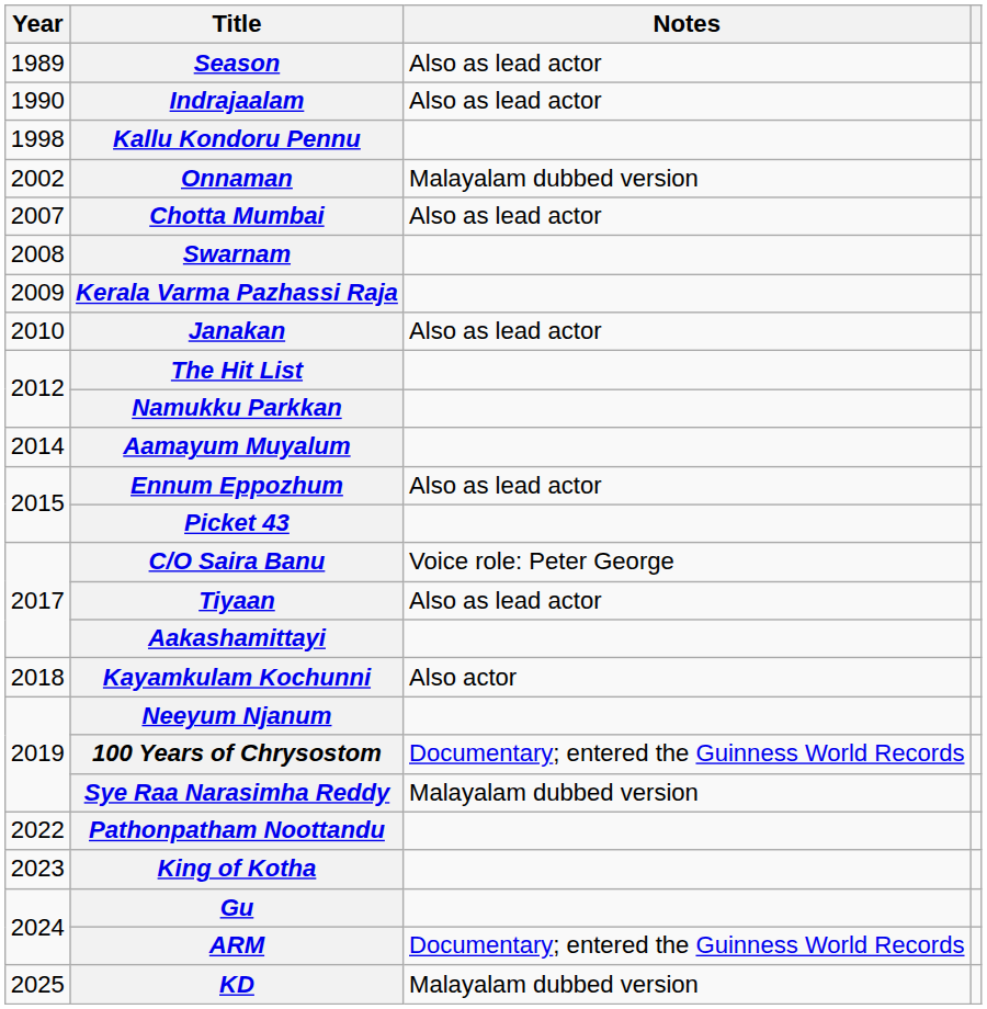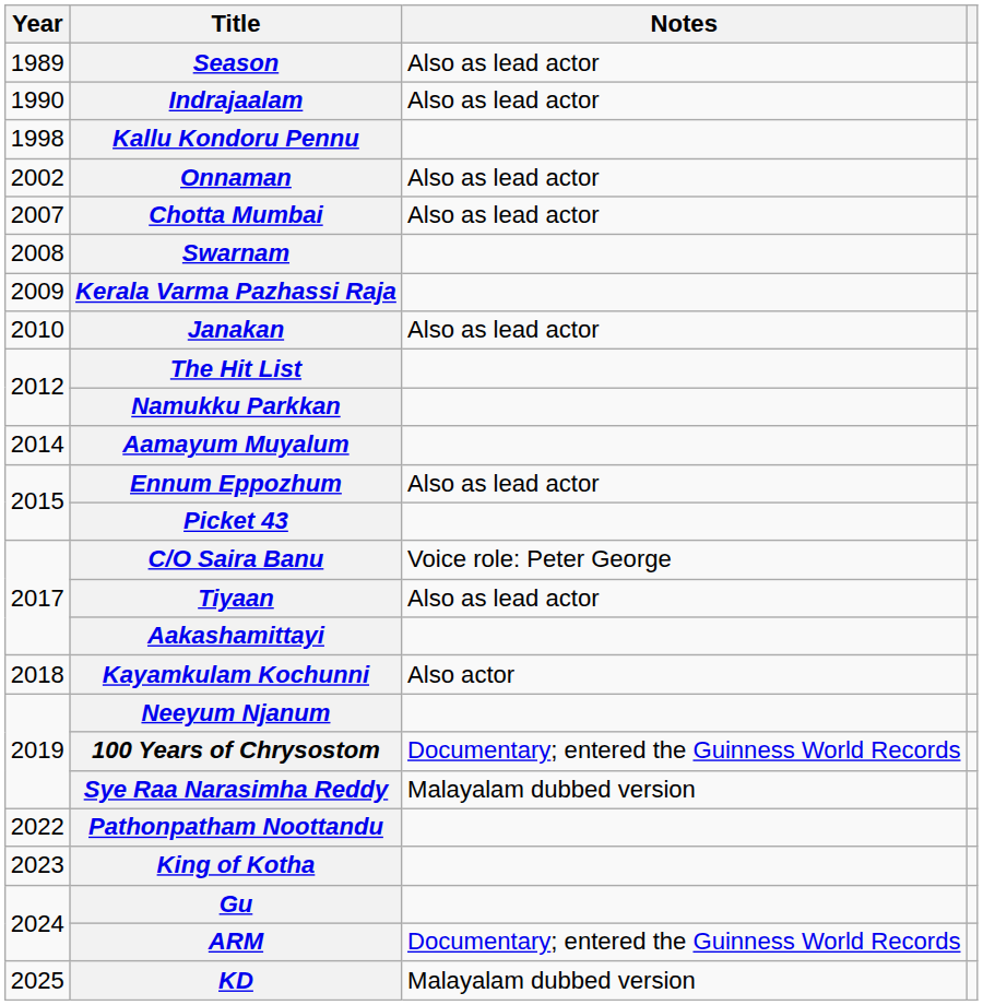Onnaman | Notes: Malayalam dubbed version -> Also as lead actor
